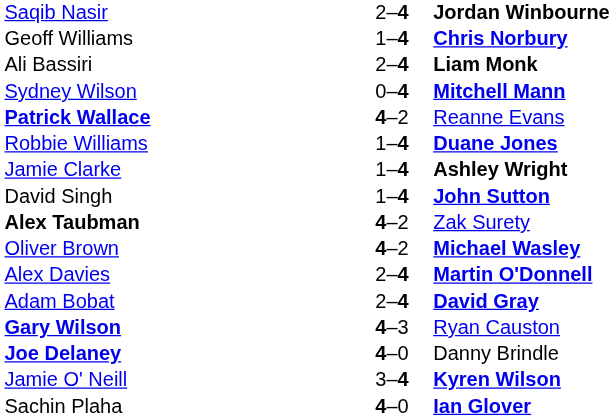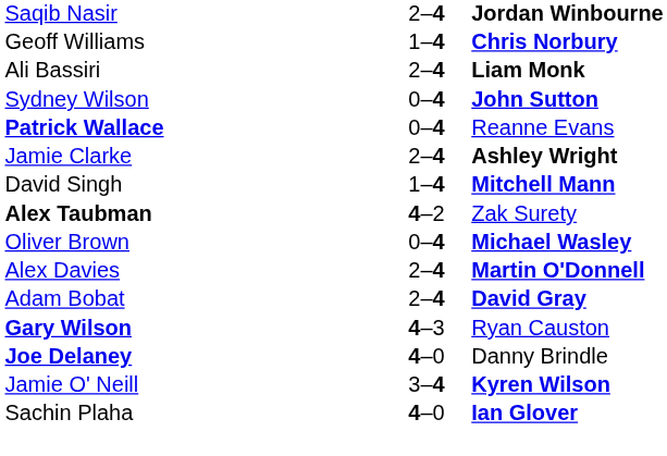Sydney Wilson | column 3: Mitchell Mann -> John Sutton
Patrick Wallace | column 2: 4–2 -> 0–4
- row: Robbie Williams | 1–4 | Duane Jones
Jamie Clarke | column 2: 1–4 -> 2–4
David Singh | column 3: John Sutton -> Mitchell Mann
Oliver Brown | column 2: 4–2 -> 0–4
